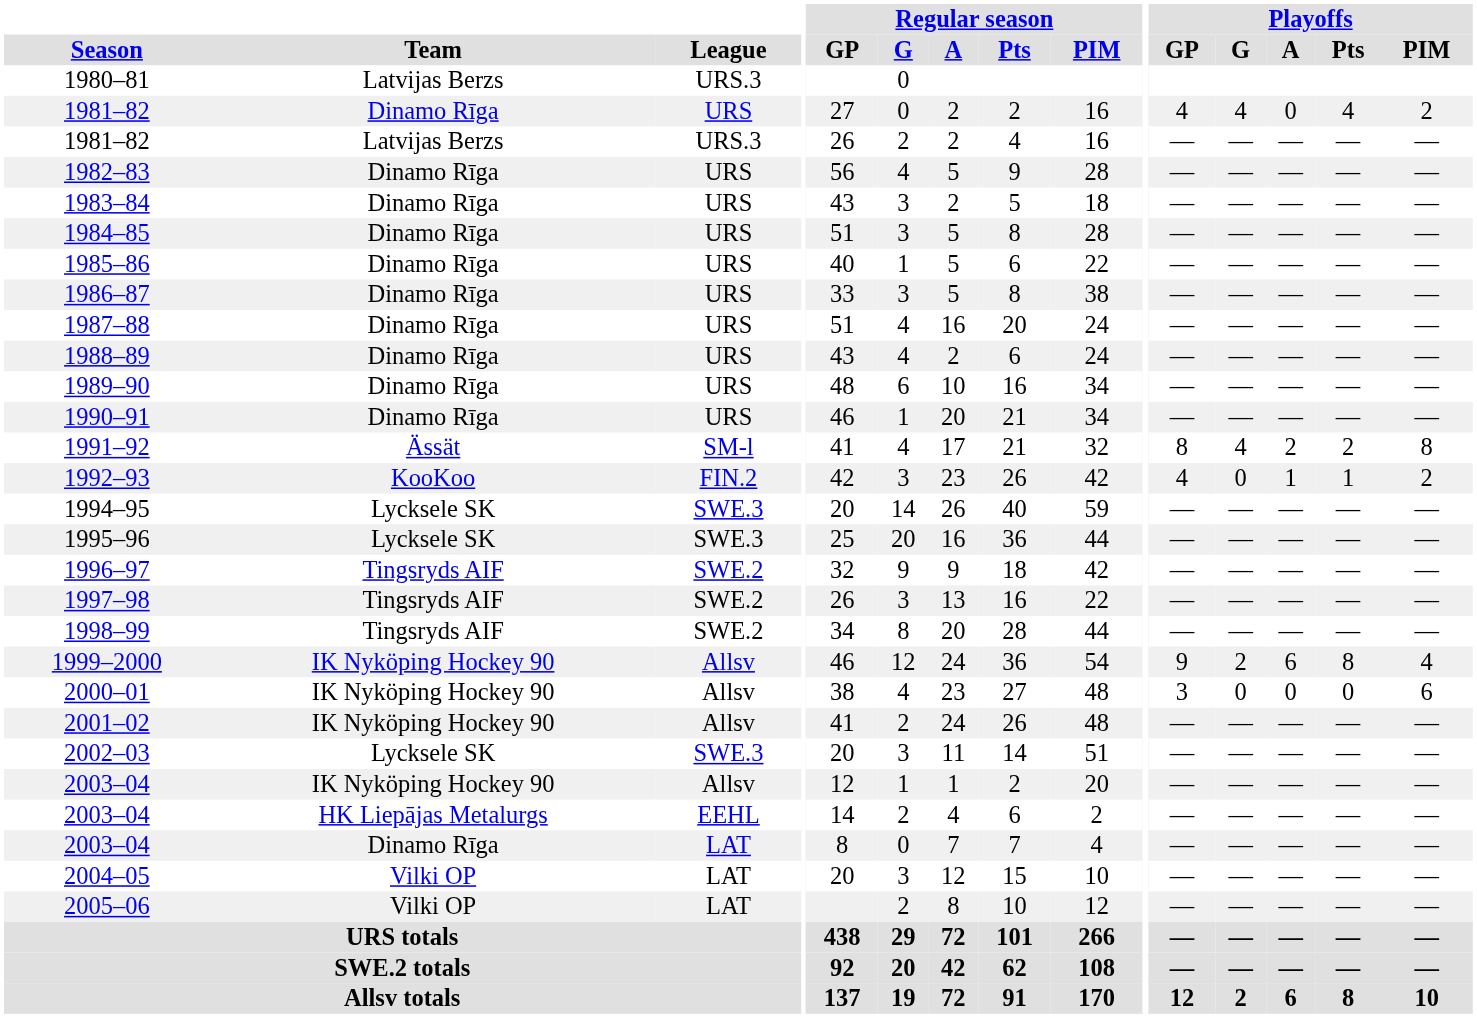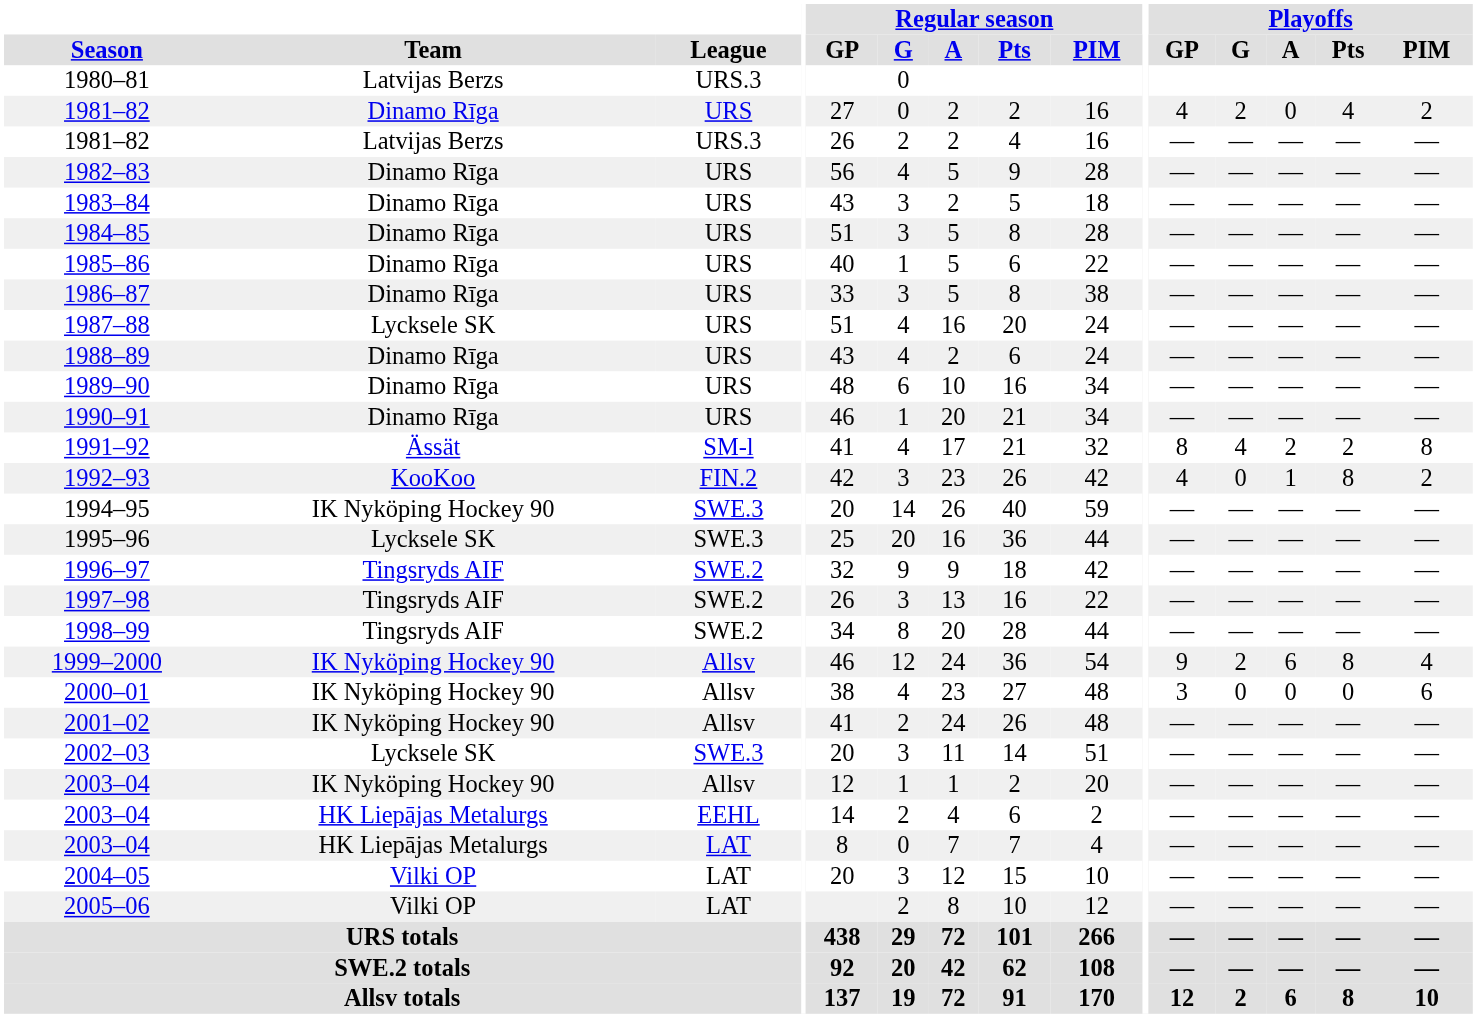1981–82 / URS | Playoffs / G: 4 -> 2
1987–88 | Team: Dinamo Rīga -> Lycksele SK
1992–93 | Playoffs / Pts: 1 -> 8
1994–95 | Team: Lycksele SK -> IK Nyköping Hockey 90
2003–04 / LAT | Team: Dinamo Rīga -> HK Liepājas Metalurgs
